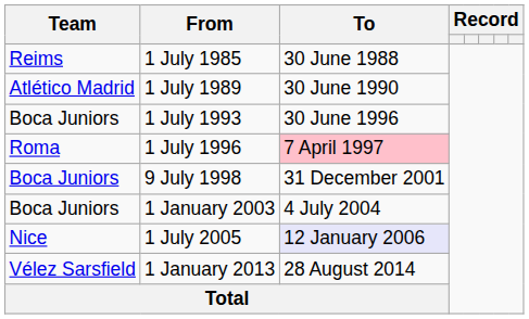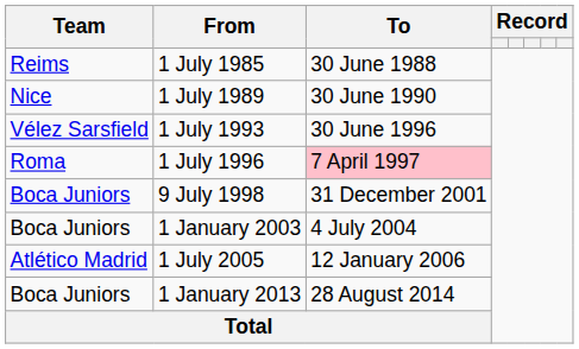1 July 1989 | Team: Atlético Madrid -> Nice
1 July 1993 | Team: Boca Juniors -> Vélez Sarsfield
1 July 2005 | Team: Nice -> Atlético Madrid
1 July 2005 | To: lavender background -> no background
1 January 2013 | Team: Vélez Sarsfield -> Boca Juniors
